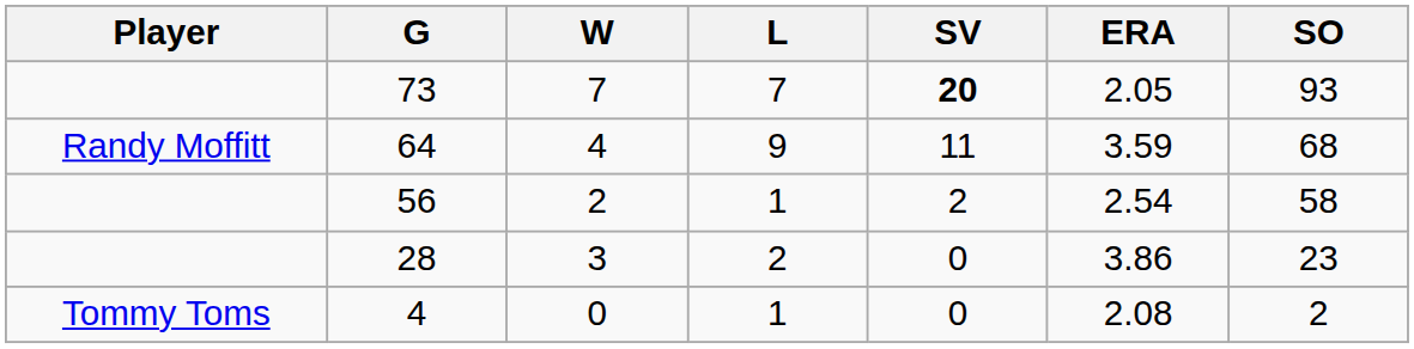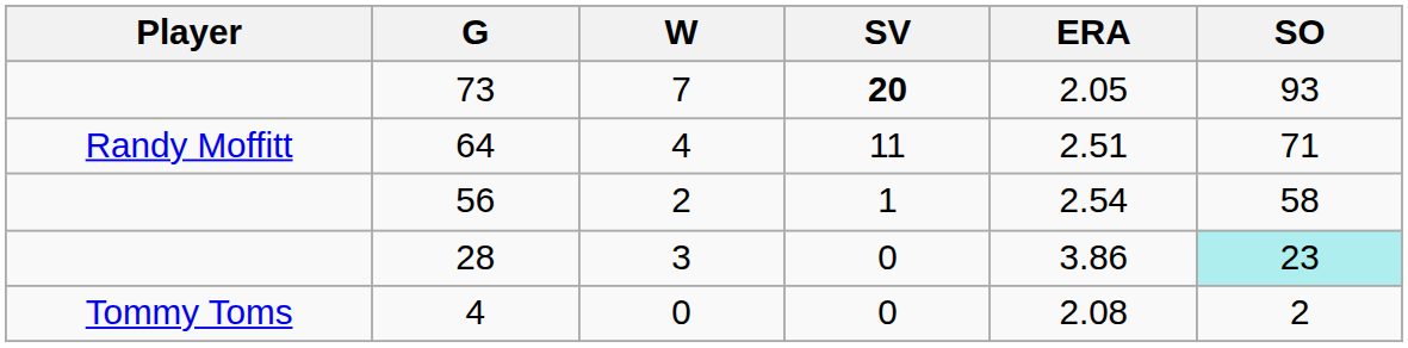- column: L | 7 | 9 | 1 | 2 | 1
64 | ERA: 3.59 -> 2.51
64 | SO: 68 -> 71
56 | SV: 2 -> 1
28 | SO: no background -> paleturquoise background
